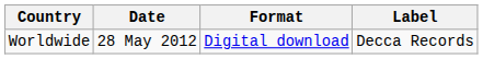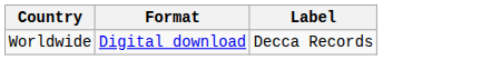- column: Date | 28 May 2012
